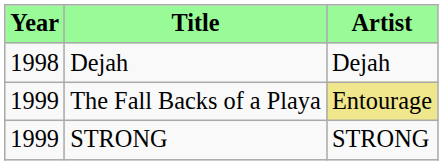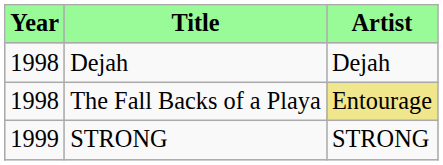The Fall Backs of a Playa | Year: 1999 -> 1998
